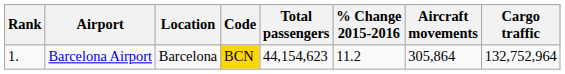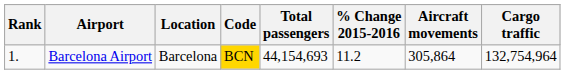Barcelona Airport | Total passengers: 44,154,623 -> 44,154,693
Barcelona Airport | Cargo traffic: 132,752,964 -> 132,754,964
